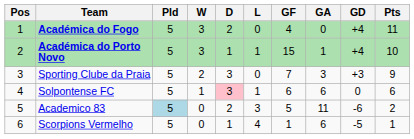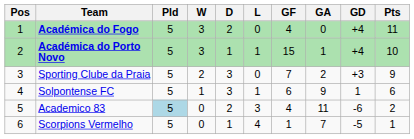Sporting Clube da Praia | GA: 3 -> 2
Solpontense FC | D: pink background -> no background
Solpontense FC | GA: 6 -> 9
Solpontense FC | GD: 0 -> 1
Academico 83 | GF: 5 -> 4
Scorpions Vermelho | GA: 6 -> 7
